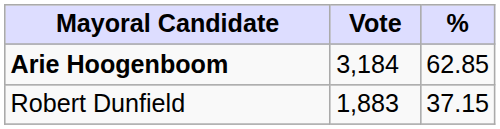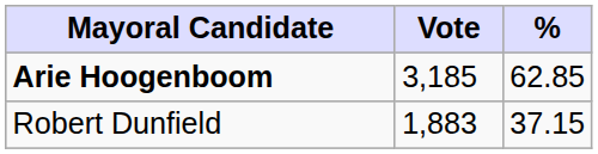Arie Hoogenboom | Vote: 3,184 -> 3,185
